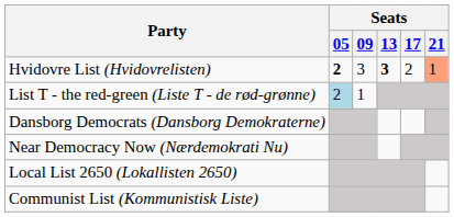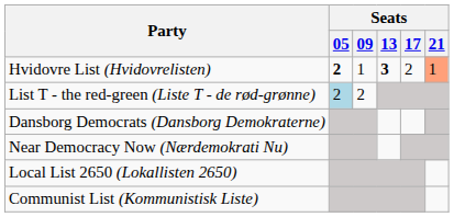Hvidovre List (Hvidovrelisten) | Seats / 09: 3 -> 1
List T - the red-green (Liste T - de rød-grønne) | Seats / 09: 1 -> 2
